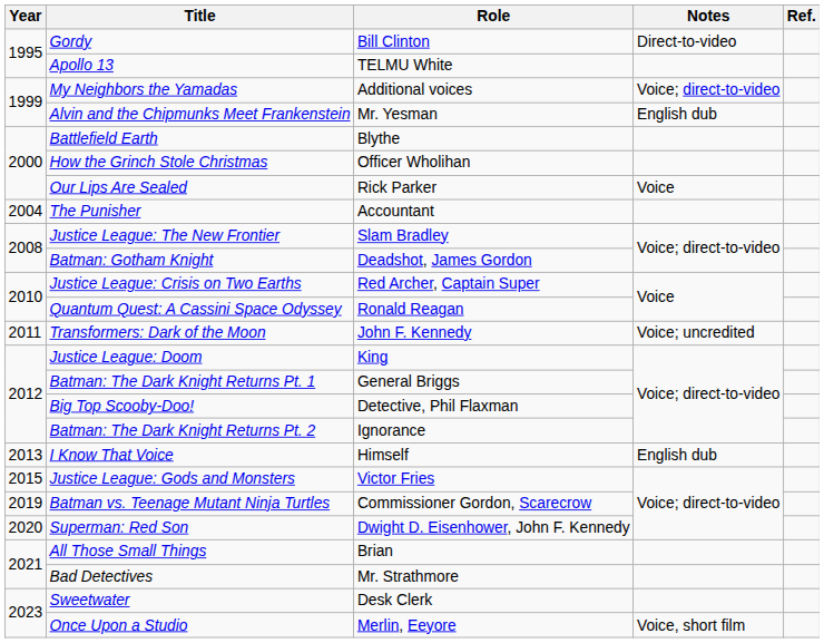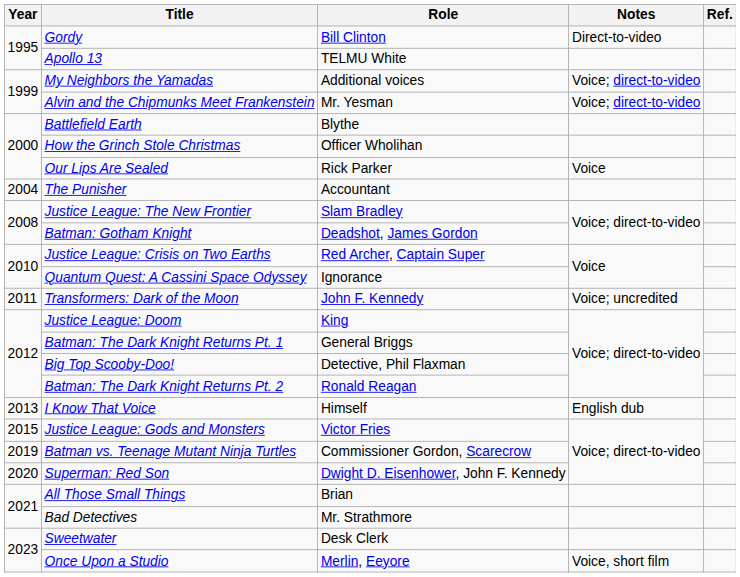Alvin and the Chipmunks Meet Frankenstein | Notes: English dub -> Voice; direct-to-video
Quantum Quest: A Cassini Space Odyssey | Role: Ronald Reagan -> Ignorance
Batman: The Dark Knight Returns Pt. 2 | Role: Ignorance -> Ronald Reagan
